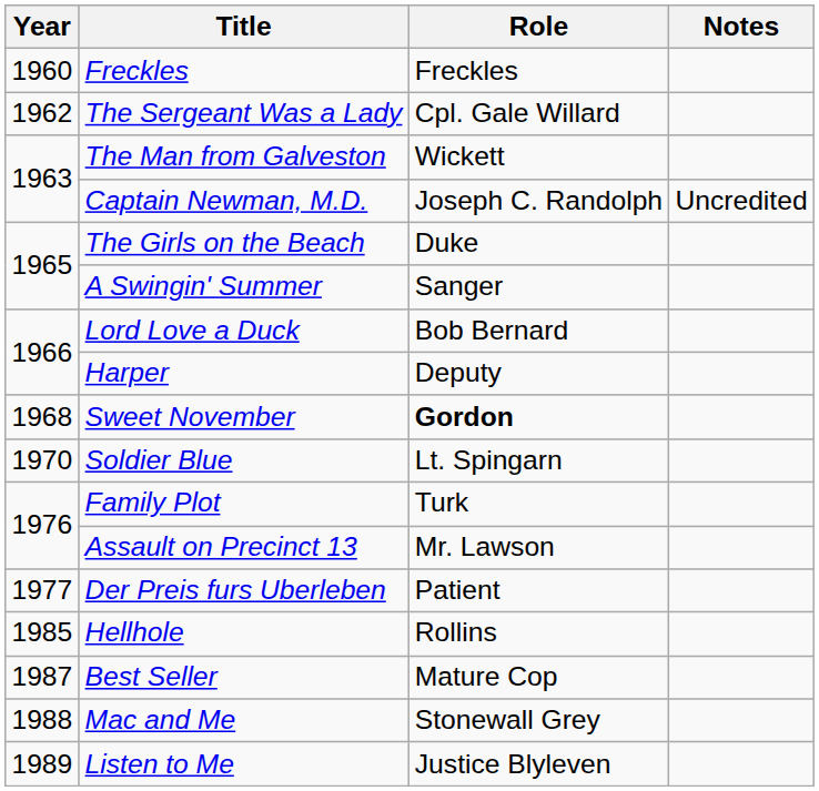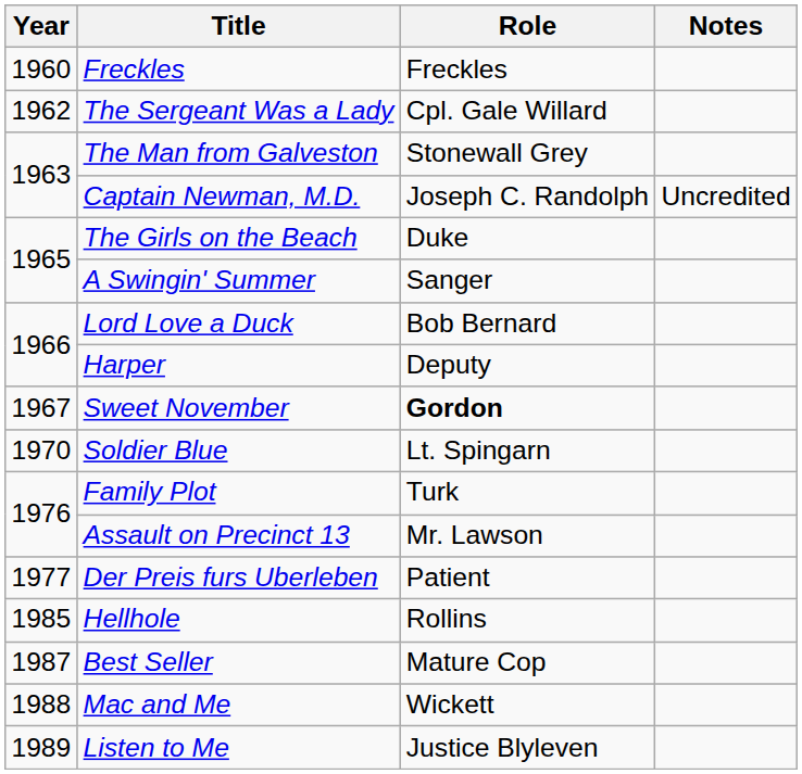The Man from Galveston | Role: Wickett -> Stonewall Grey
Sweet November | Year: 1968 -> 1967
Mac and Me | Role: Stonewall Grey -> Wickett
